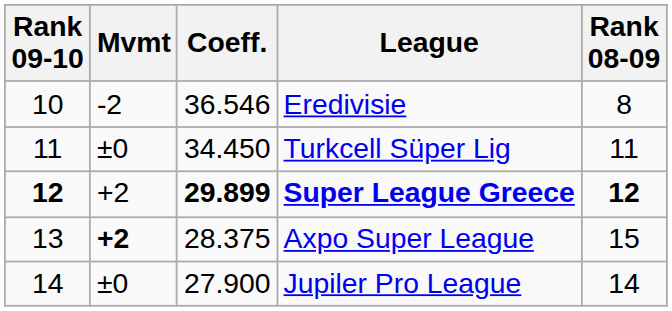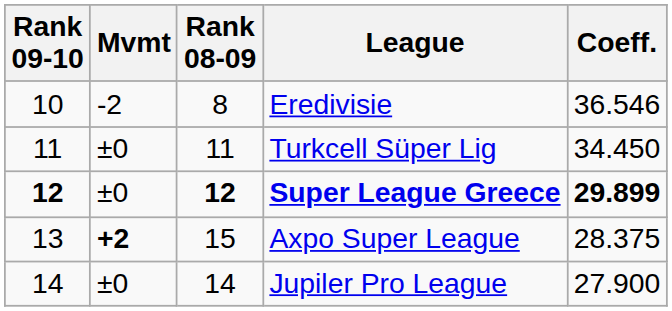columns swapped: Rank 08-09 <-> Coeff.
Super League Greece | Mvmt: +2 -> ±0
